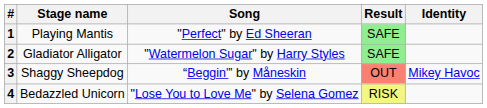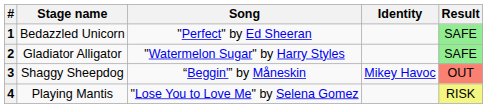columns swapped: Identity <-> Result
1 | Stage name: Playing Mantis -> Bedazzled Unicorn
4 | Stage name: Bedazzled Unicorn -> Playing Mantis
